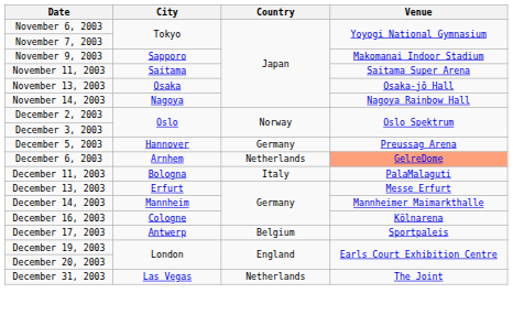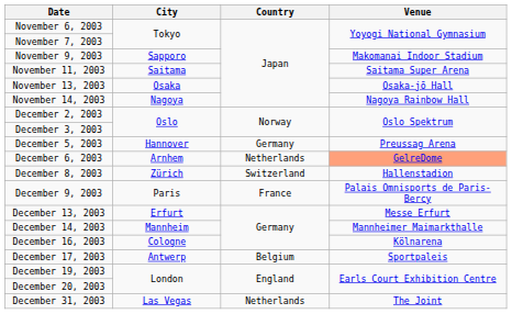+ row: December 8, 2003 | Zürich | Switzerland | Hallenstadion
+ row: December 9, 2003 | Paris | France | Palais Omnisports de Paris-Bercy
- row: December 11, 2003 | Bologna | Italy | PalaMalaguti
